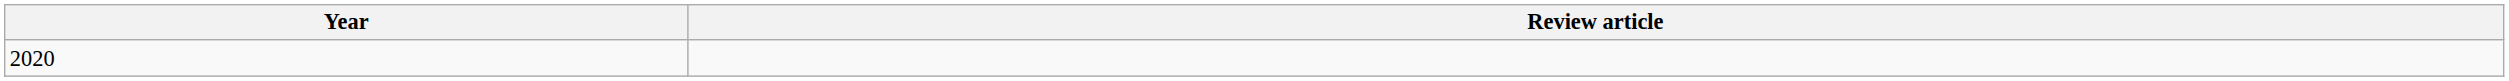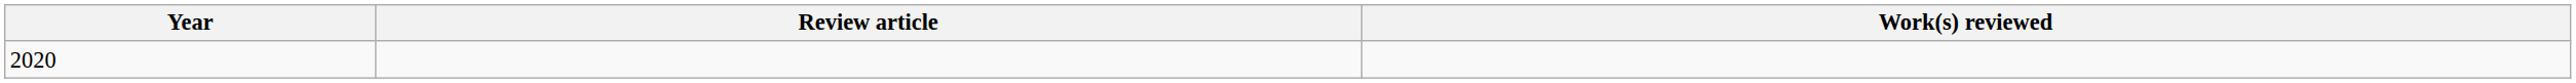+ column: Work(s) reviewed
